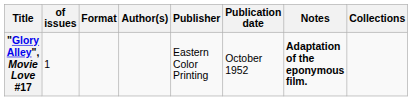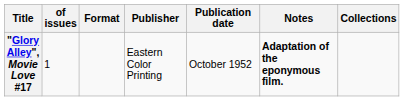- column: Author(s)
